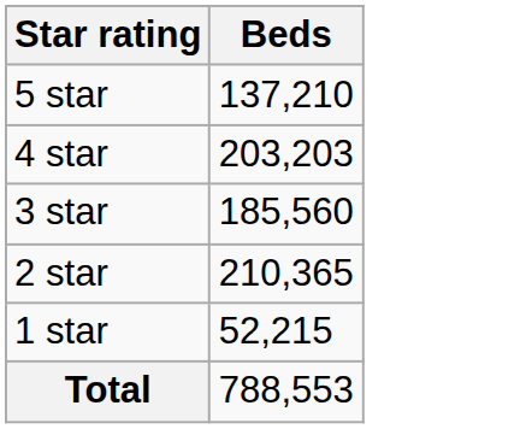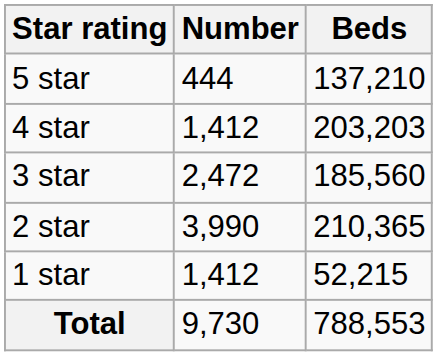+ column: Number | 444 | 1,412 | 2,472 | 3,990 | 1,412 | 9,730
